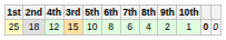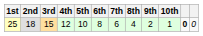columns swapped: 3rd <-> 4th
